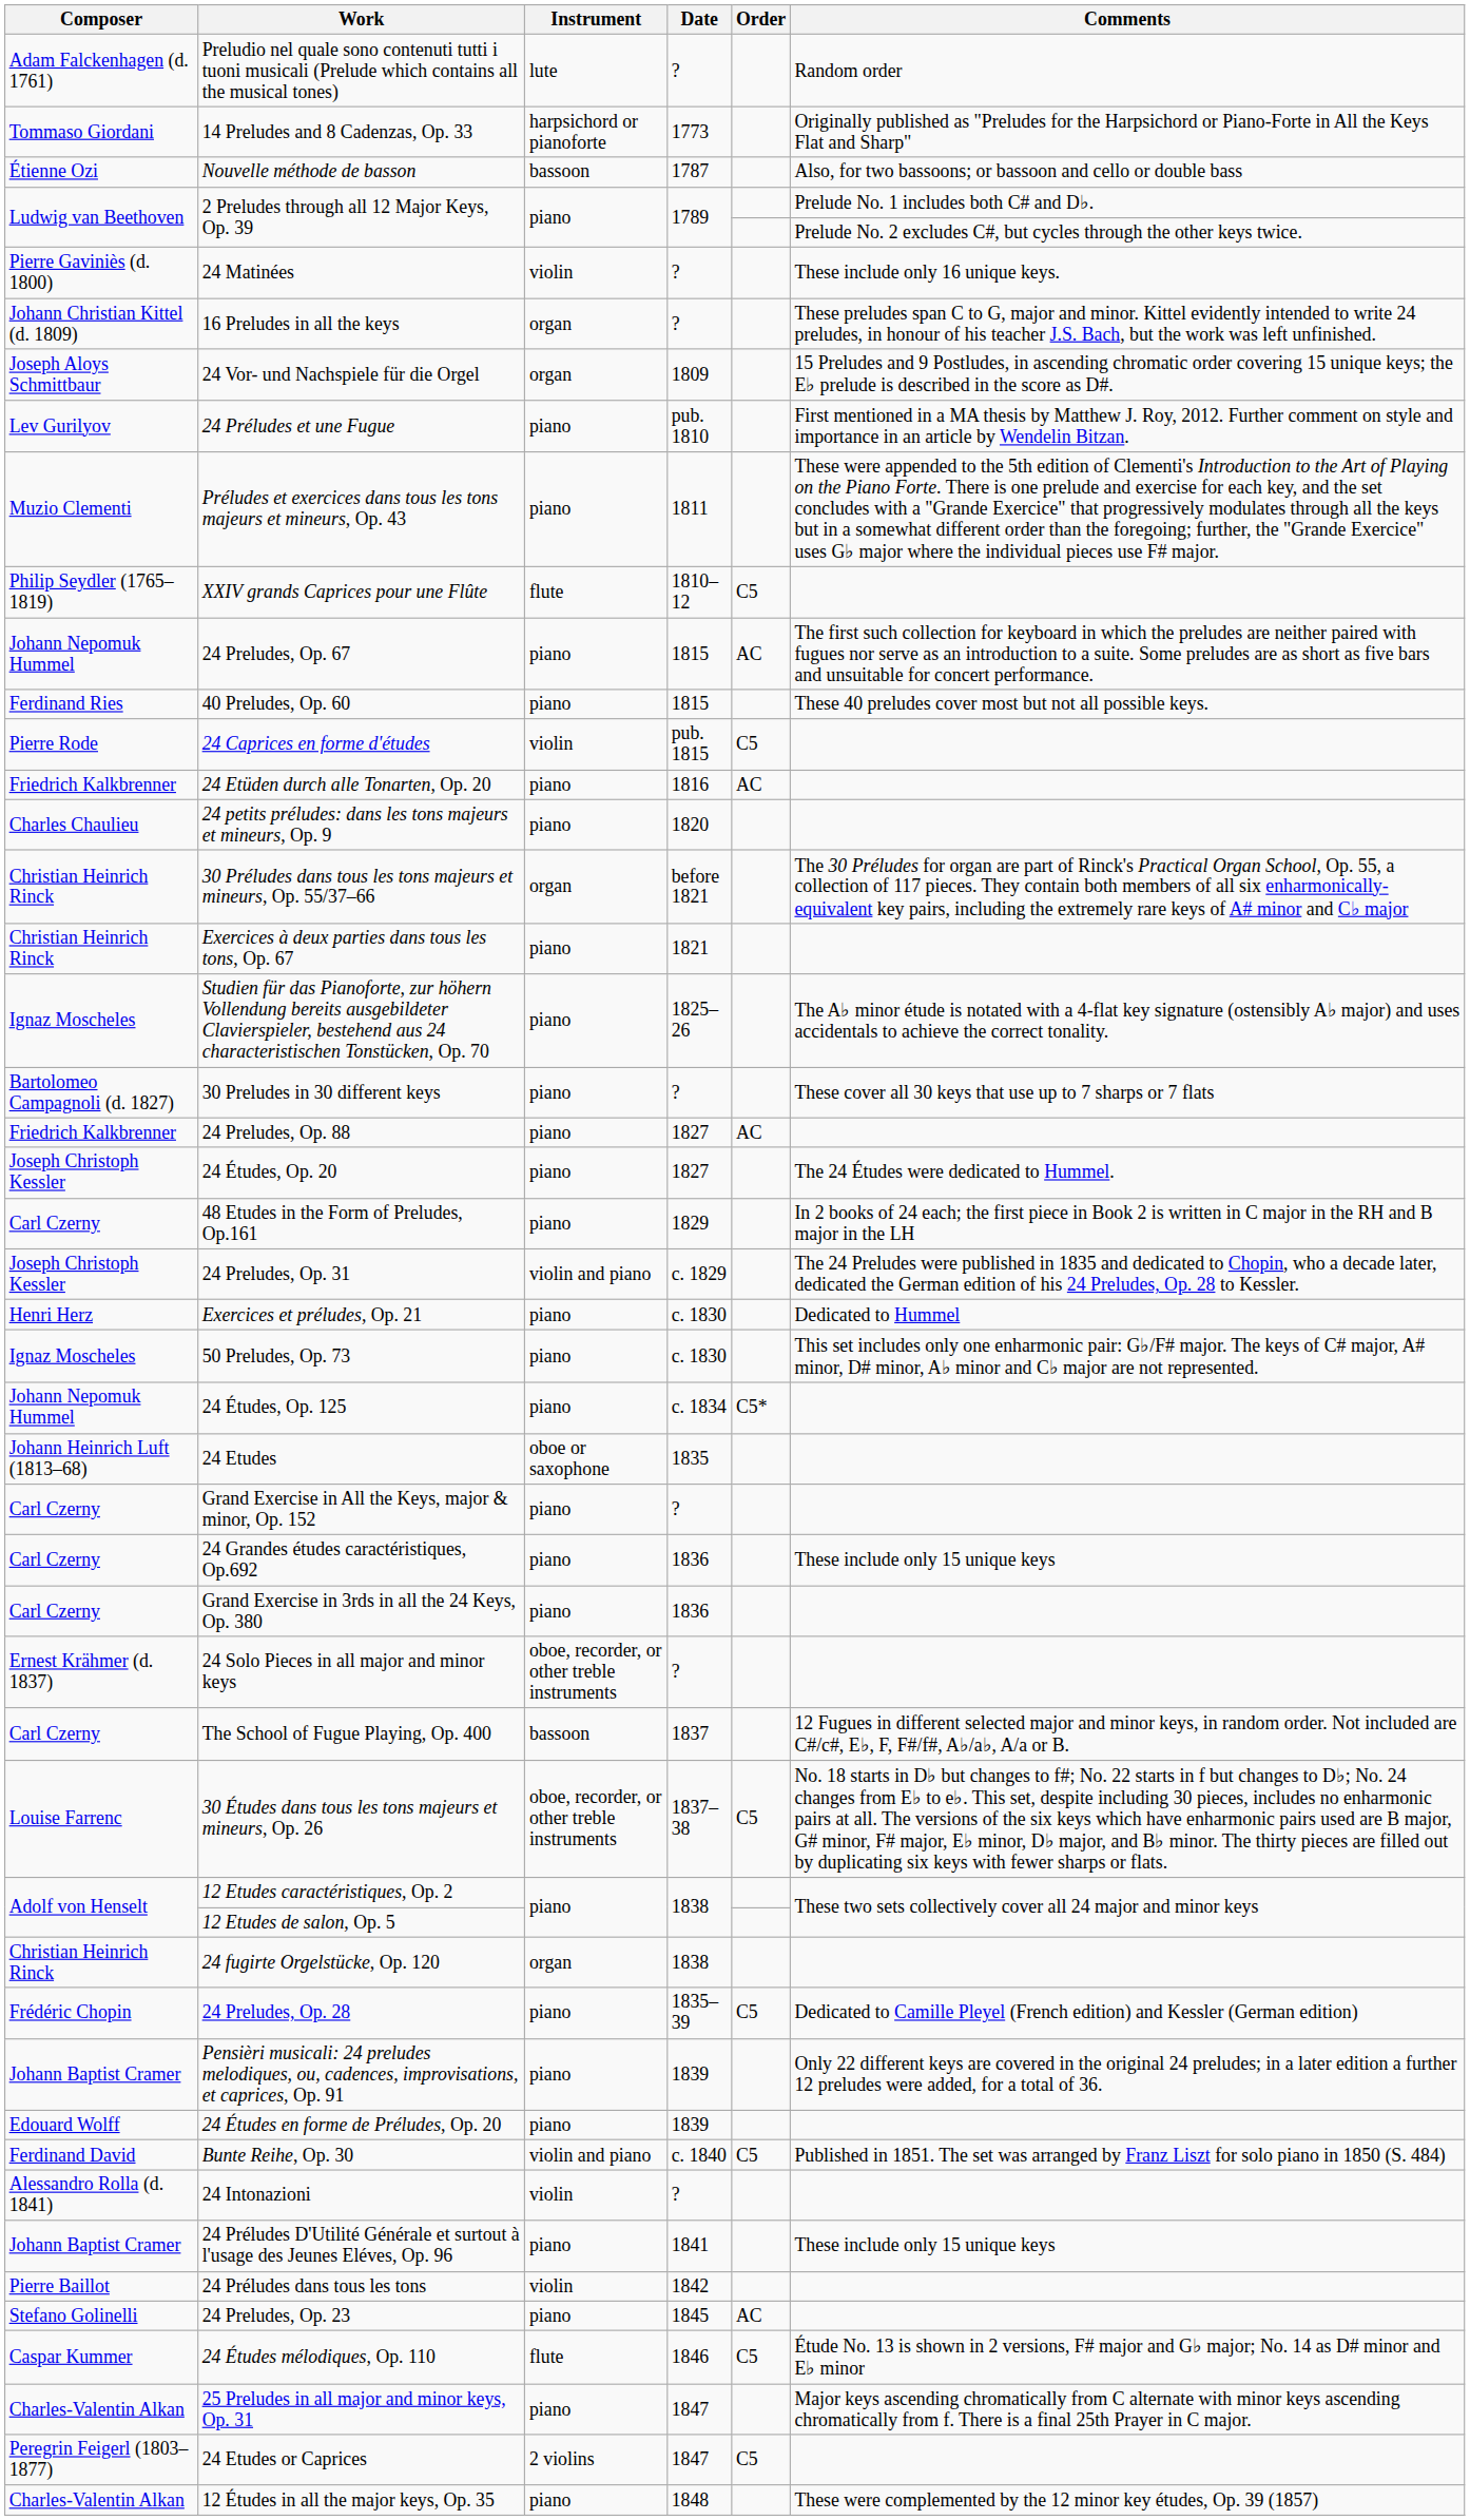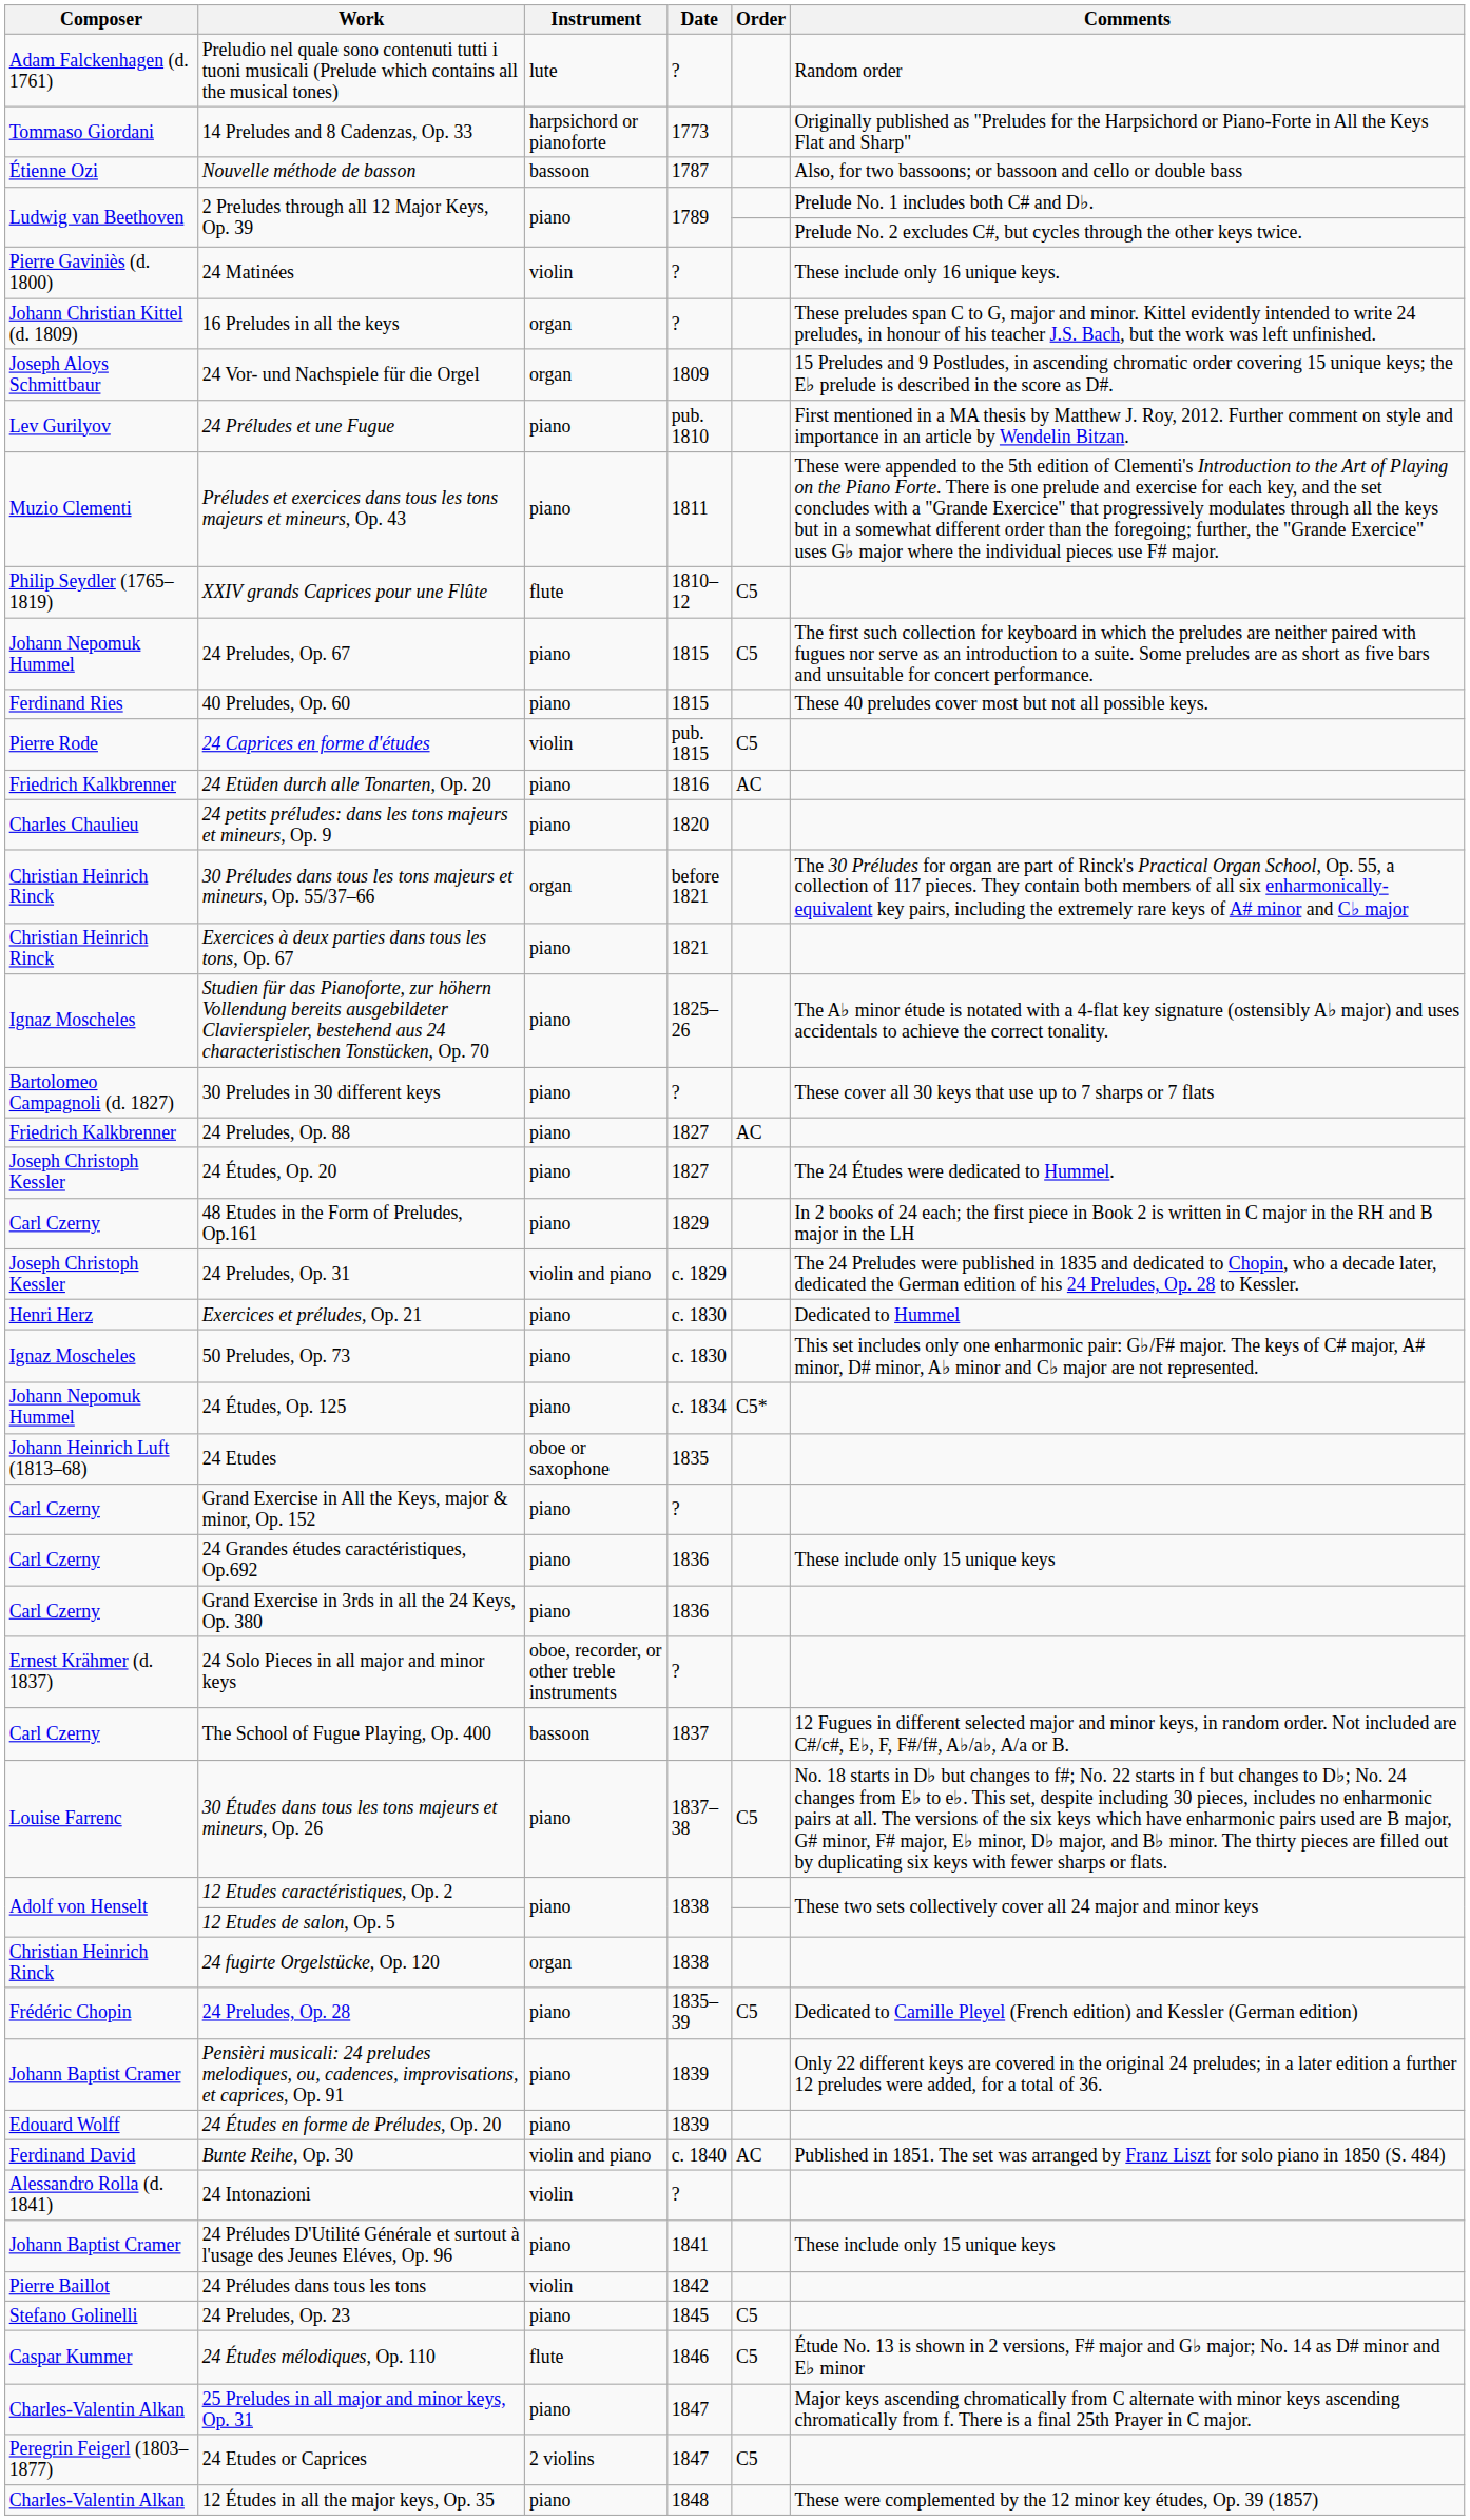24 Preludes, Op. 67 | Order: AC -> C5
30 Études dans tous les tons majeurs et mineurs, Op. 26 | Instrument: oboe, recorder, or other treble instruments -> piano
Bunte Reihe, Op. 30 | Order: C5 -> AC
24 Preludes, Op. 23 | Order: AC -> C5
